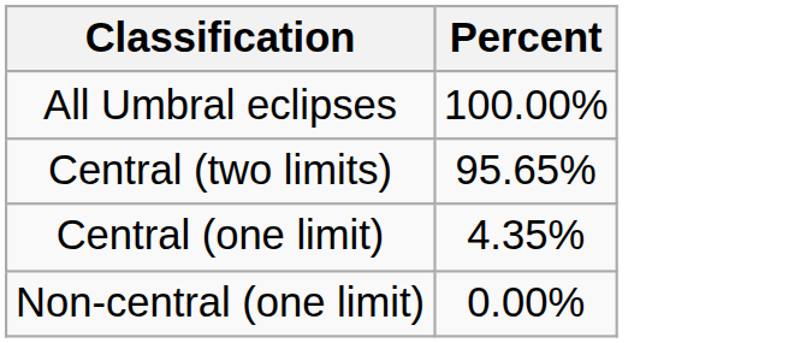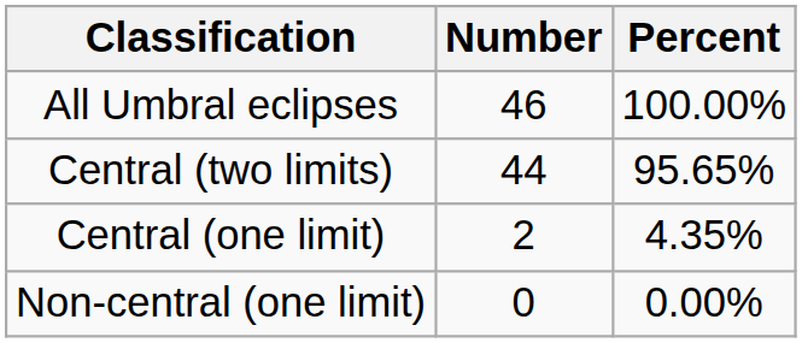+ column: Number | 46 | 44 | 2 | 0
